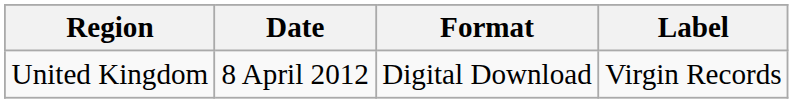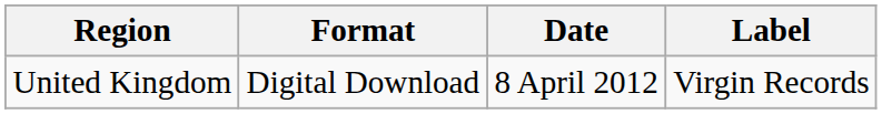columns swapped: Date <-> Format
